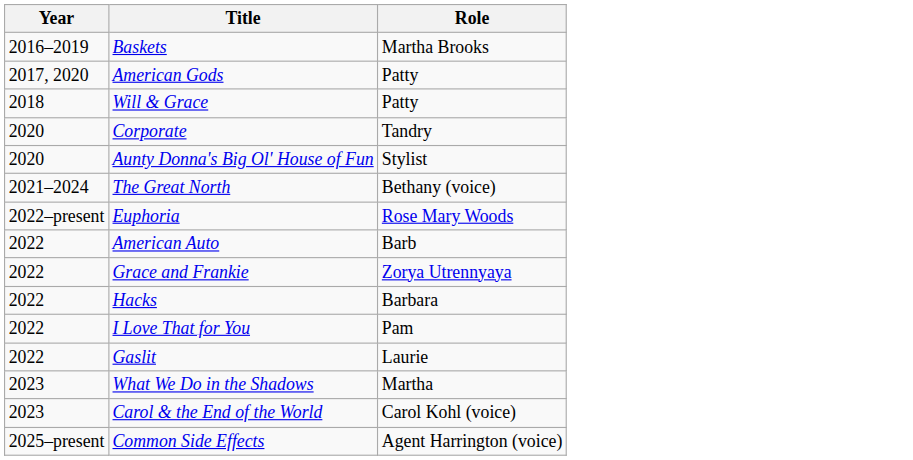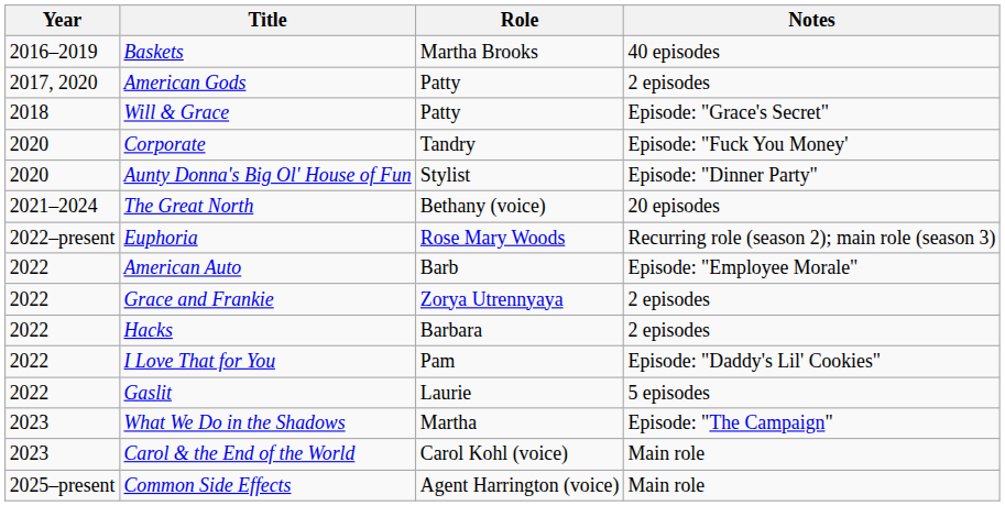+ column: Notes | 40 episodes | 2 episodes | Episode: "Grace's Secret" | Episode: "Fuck You Money' | Episode: "Dinner Party" | 20 episodes | Recurring role (season 2); main role (season 3) | Episode: "Employee Morale" | 2 episodes | 2 episodes | Episode: "Daddy's Lil' Cookies" | 5 episodes | Episode: "The Campaign" | Main role | Main role
